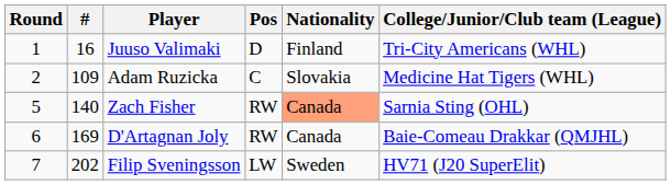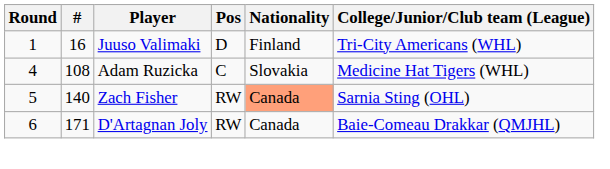Adam Ruzicka | Round: 2 -> 4
Adam Ruzicka | #: 109 -> 108
D'Artagnan Joly | #: 169 -> 171
- row: 7 | 202 | Filip Sveningsson | LW | Sweden | HV71 (J20 SuperElit)
